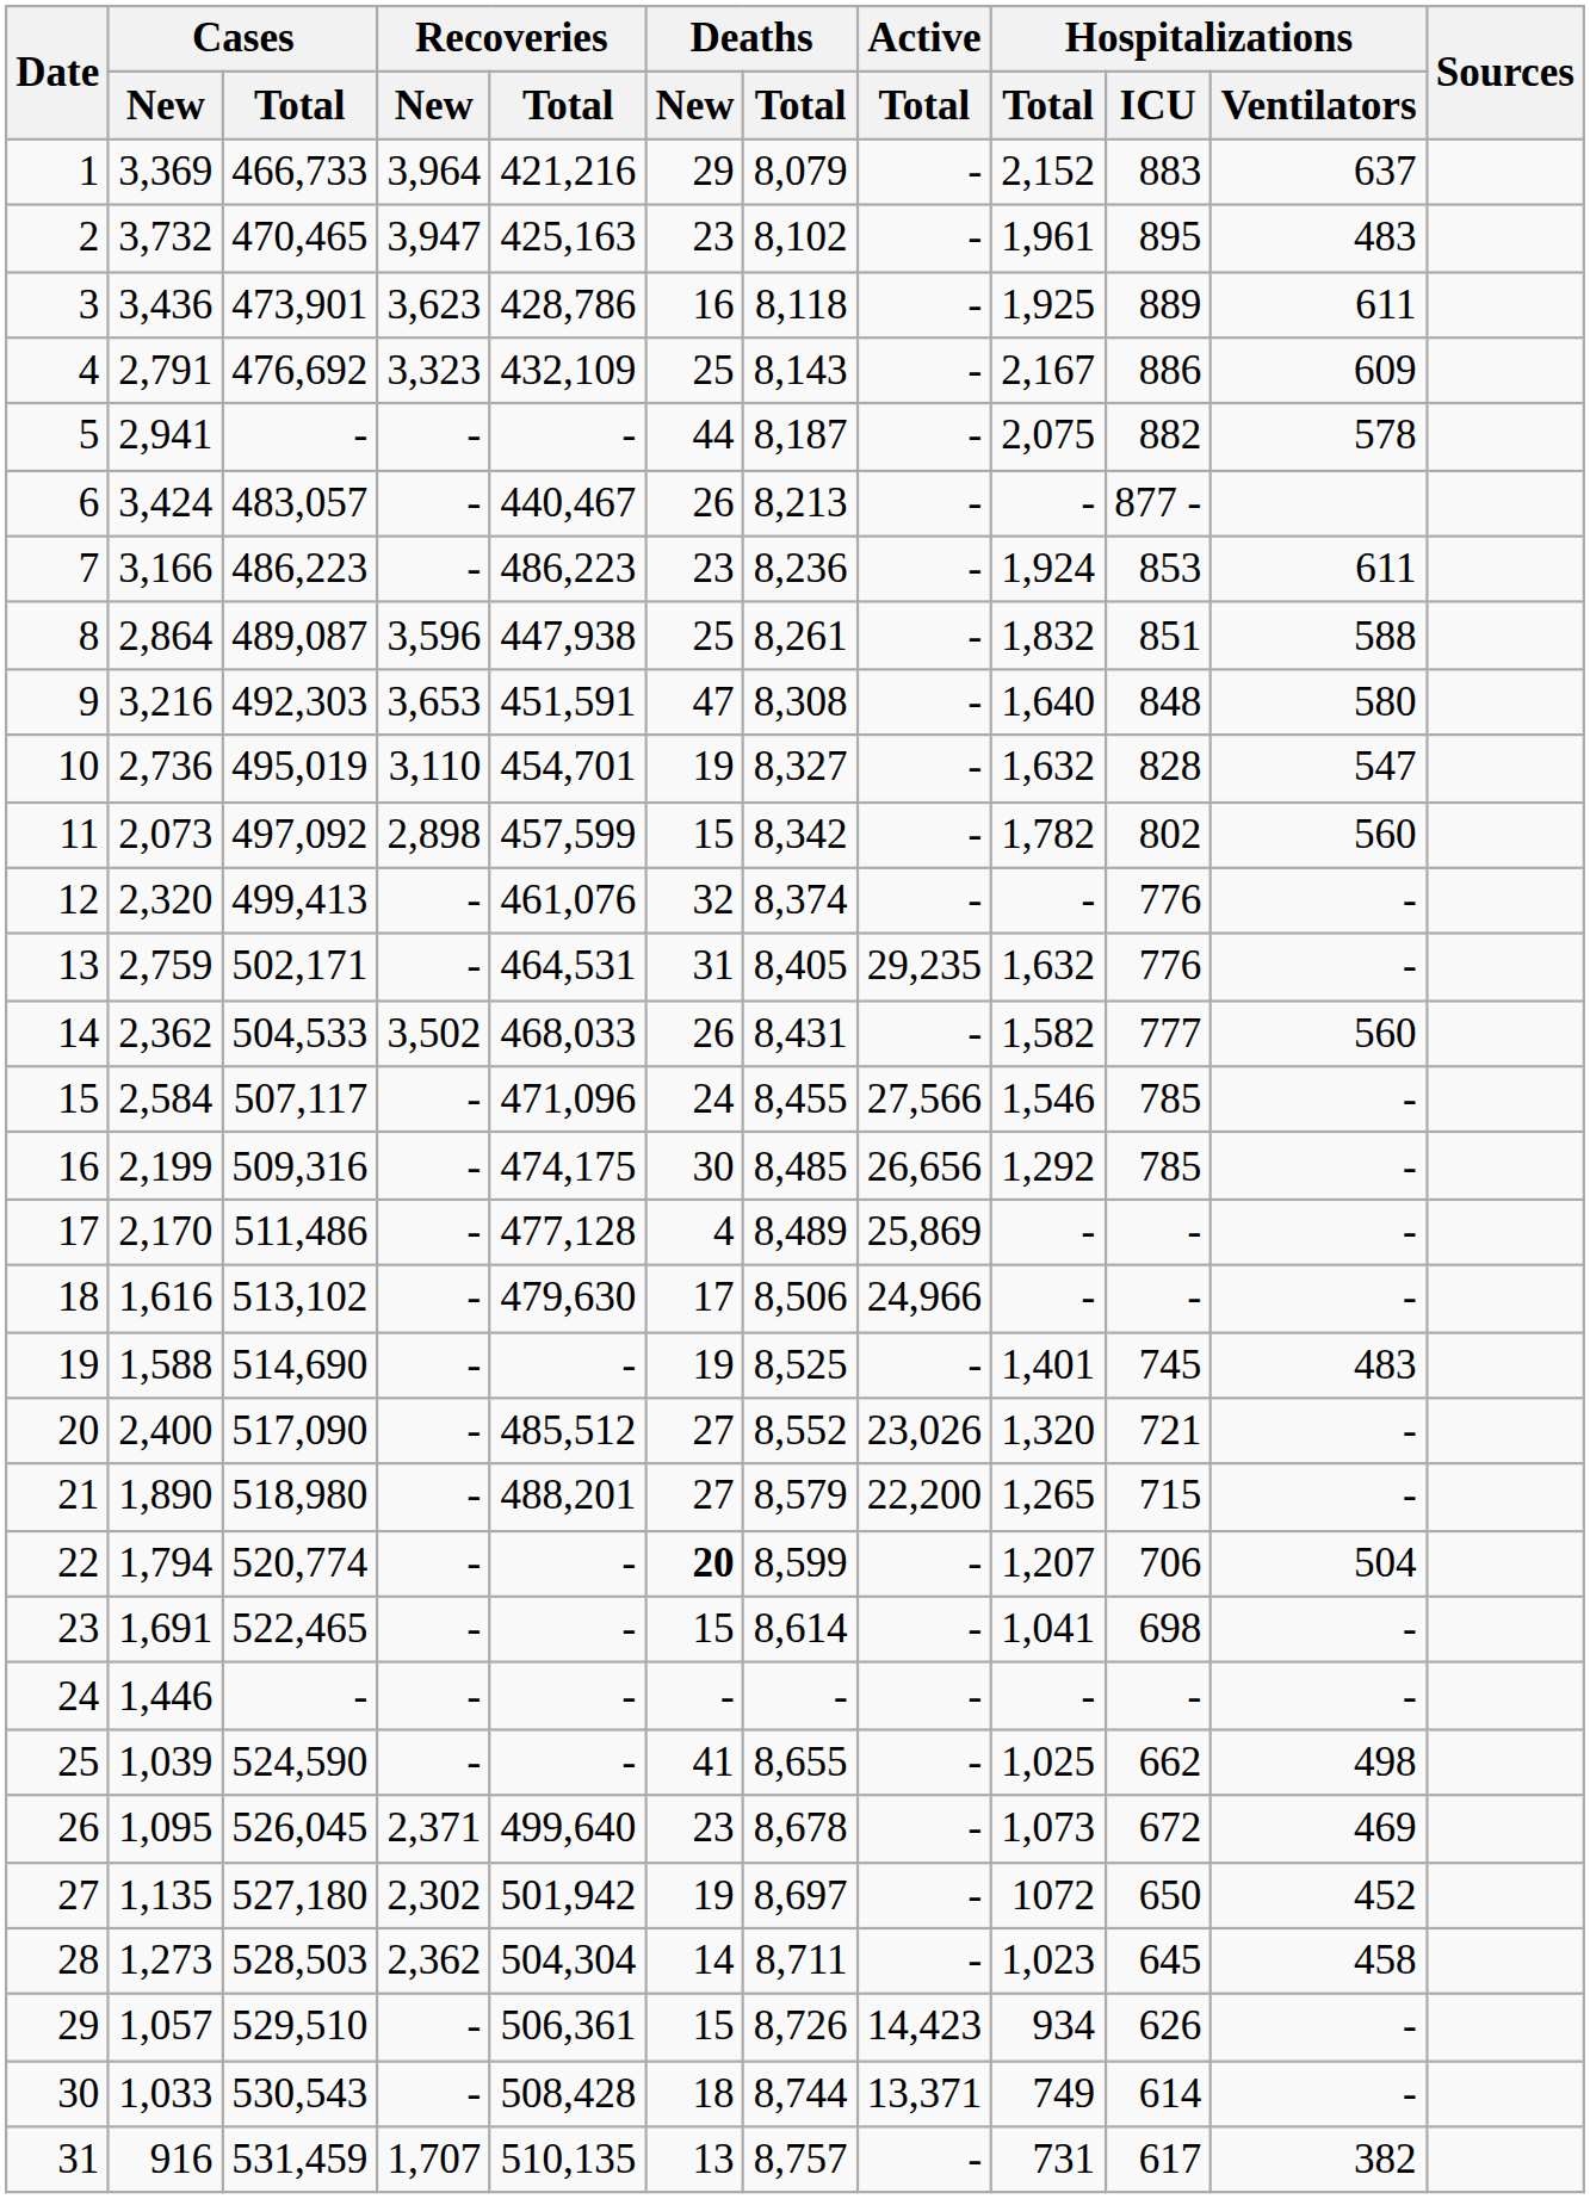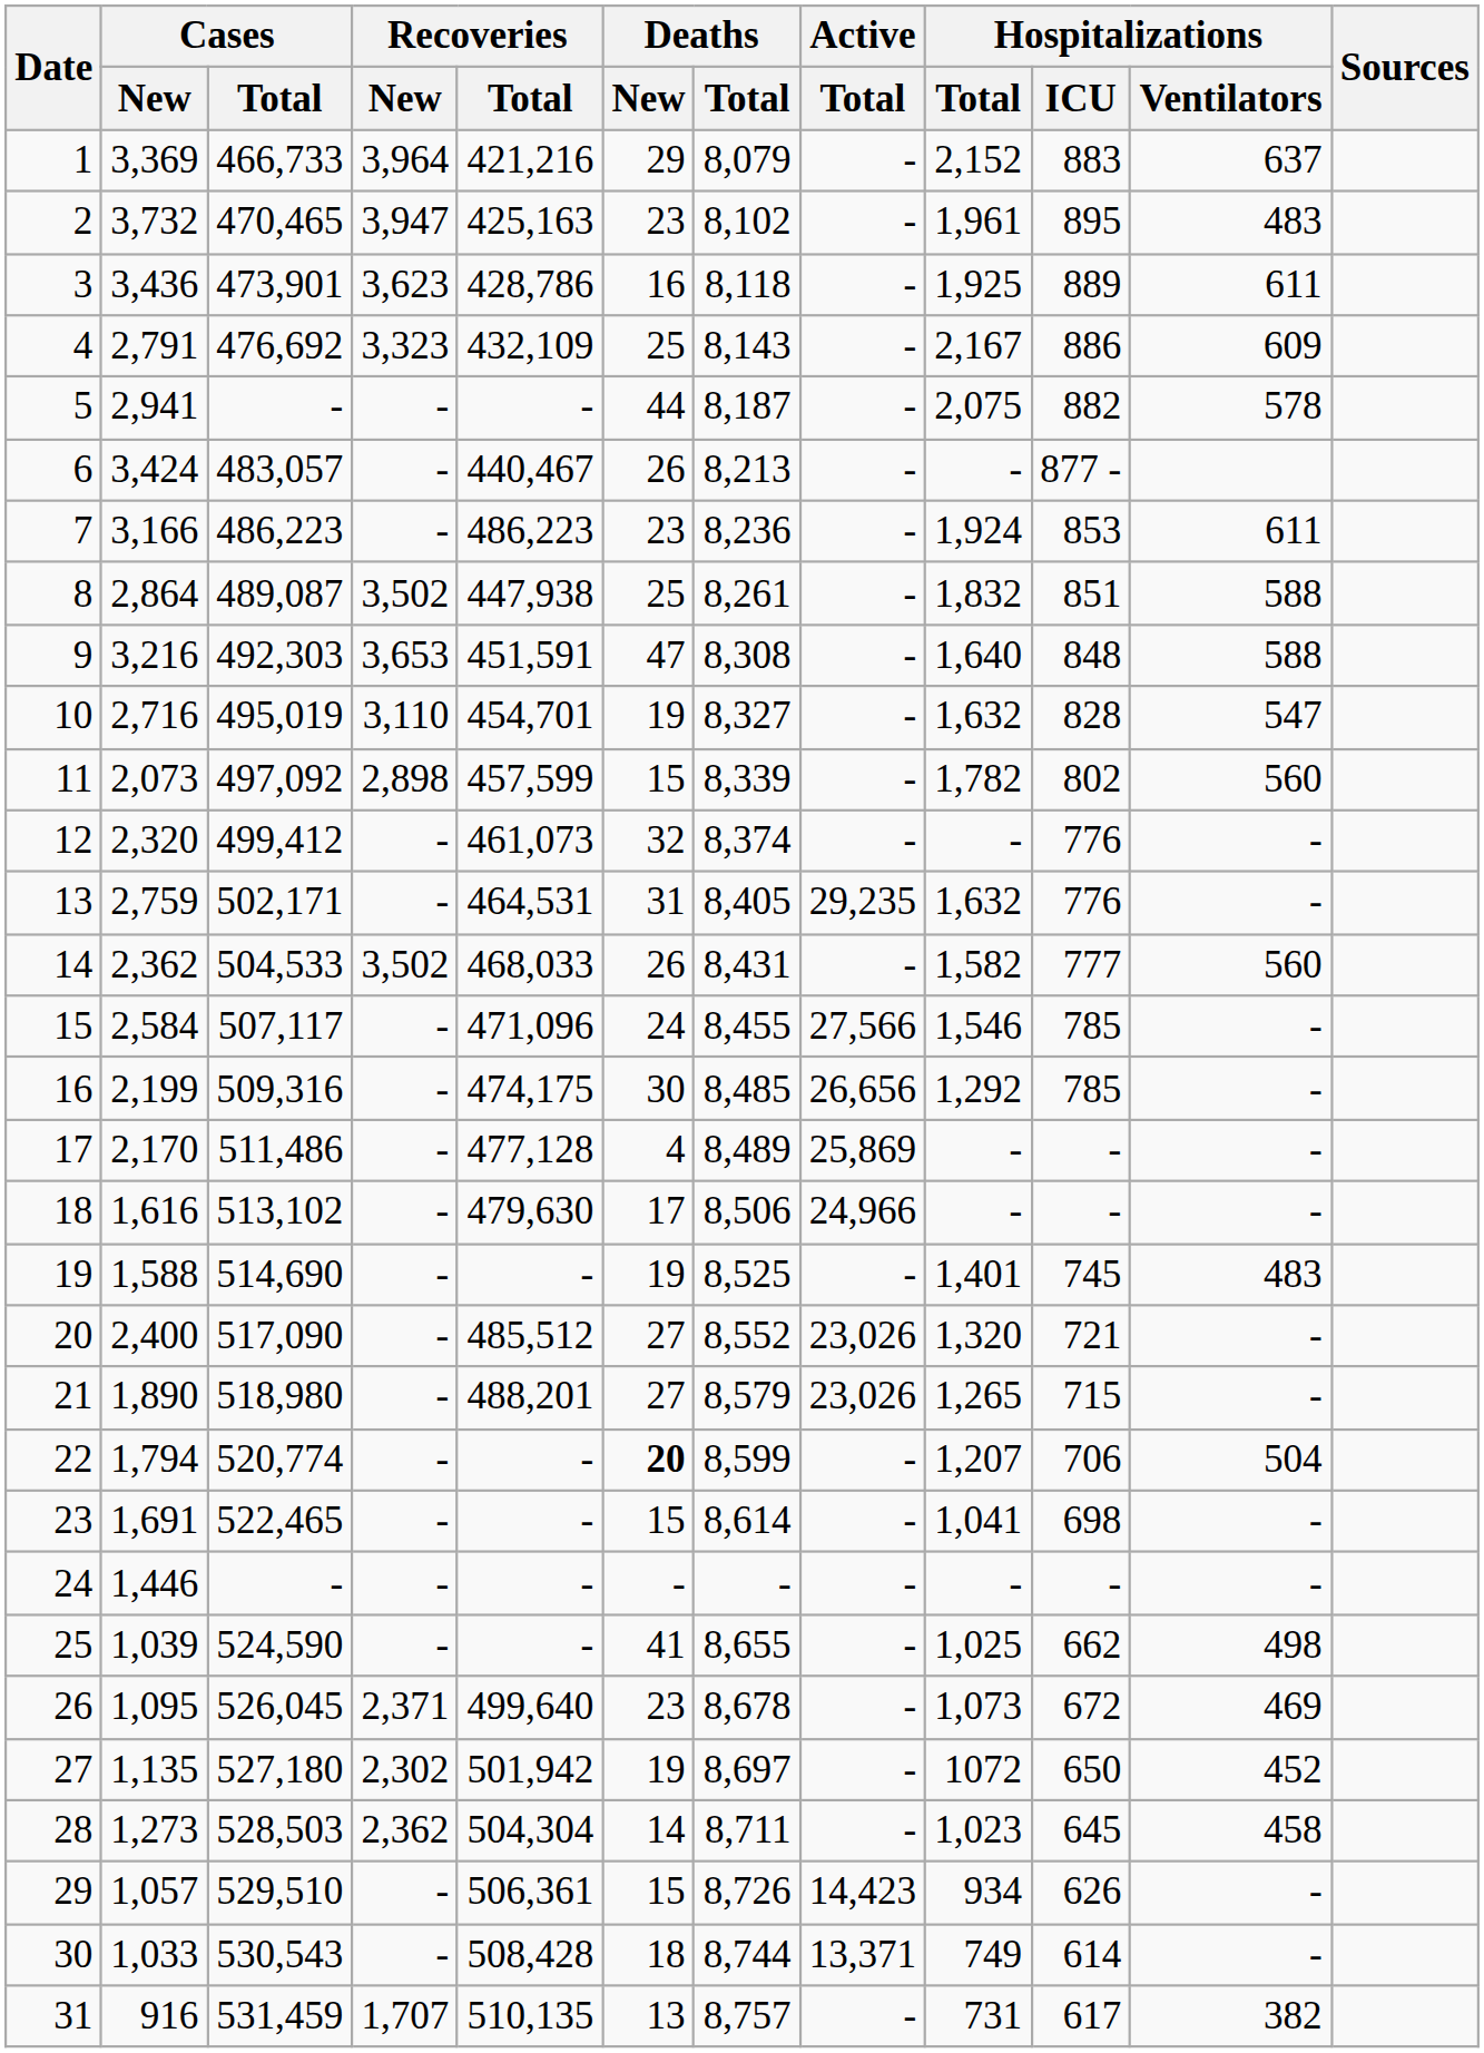8 | Recoveries / New: 3,596 -> 3,502
9 | Hospitalizations / Ventilators: 580 -> 588
10 | Cases / New: 2,736 -> 2,716
11 | Deaths / Total: 8,342 -> 8,339
12 | Cases / Total: 499,413 -> 499,412
12 | Recoveries / Total: 461,076 -> 461,073
21 | Active / Total: 22,200 -> 23,026
